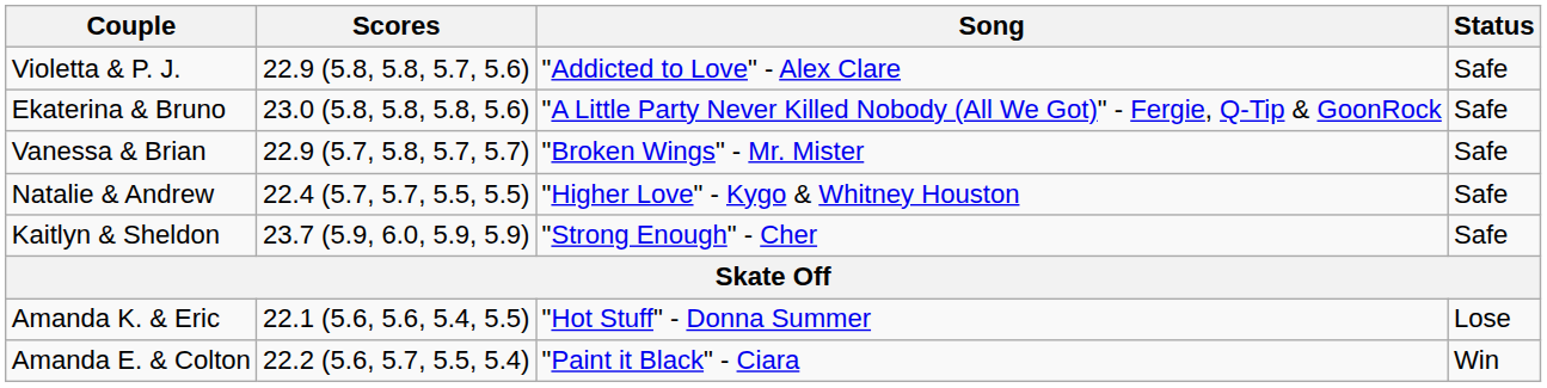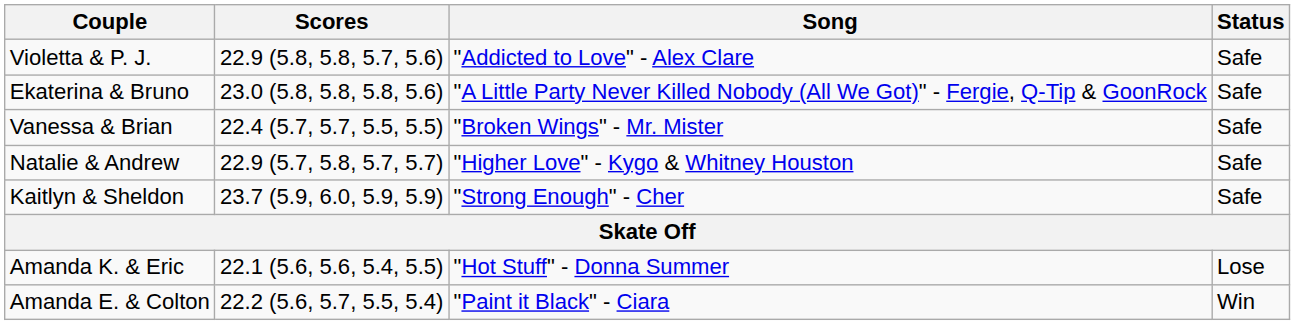Vanessa & Brian | Scores: 22.9 (5.7, 5.8, 5.7, 5.7) -> 22.4 (5.7, 5.7, 5.5, 5.5)
Natalie & Andrew | Scores: 22.4 (5.7, 5.7, 5.5, 5.5) -> 22.9 (5.7, 5.8, 5.7, 5.7)
